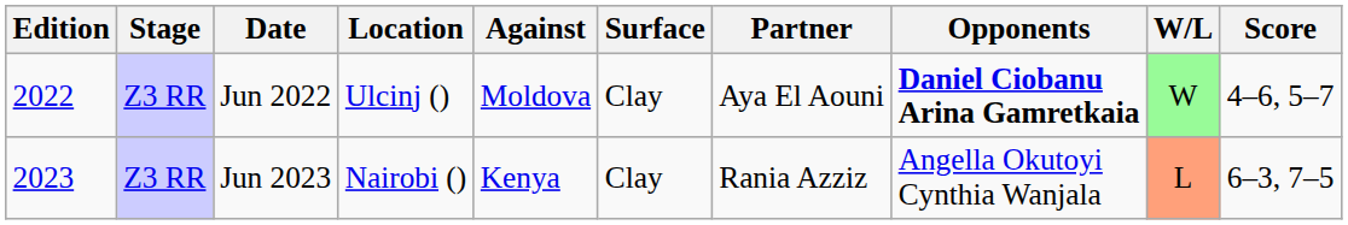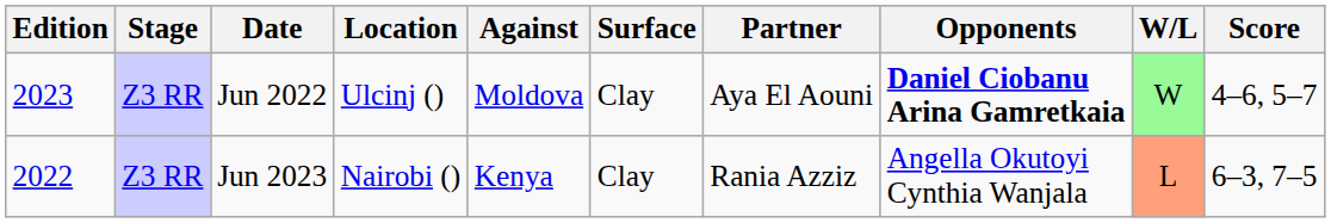Jun 2022 | Edition: 2022 -> 2023
Jun 2023 | Edition: 2023 -> 2022
